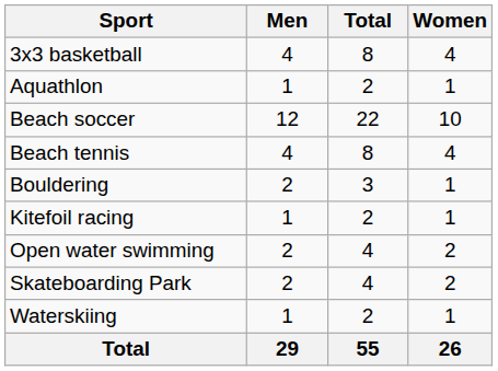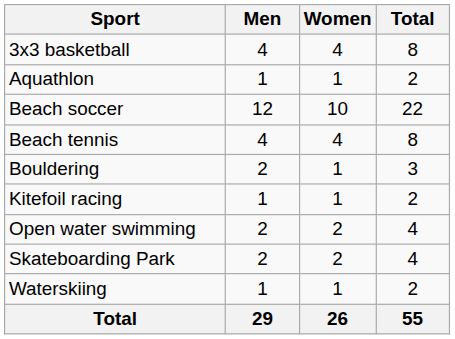columns swapped: Women <-> Total
